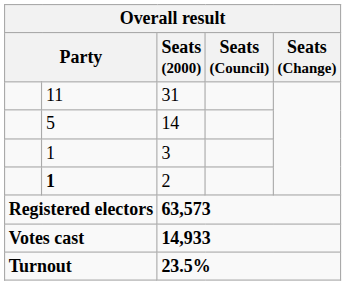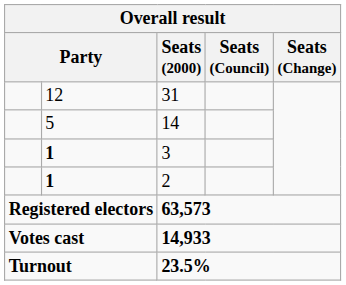31 | column 2: 11 -> 12
3 | column 2: normal -> bold
